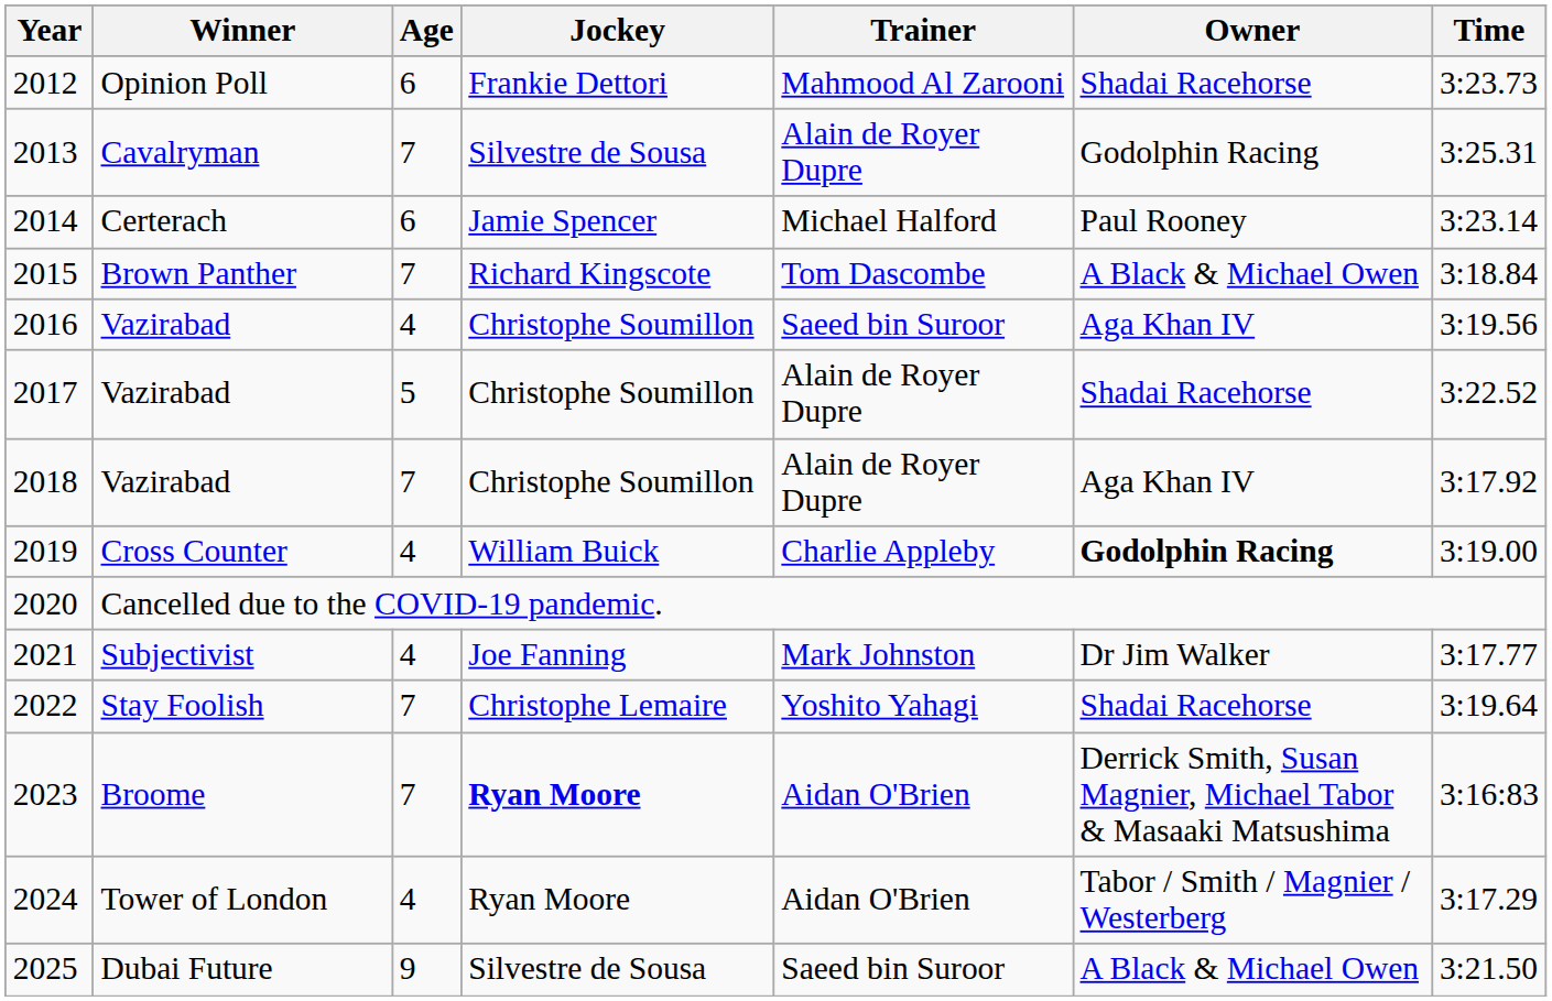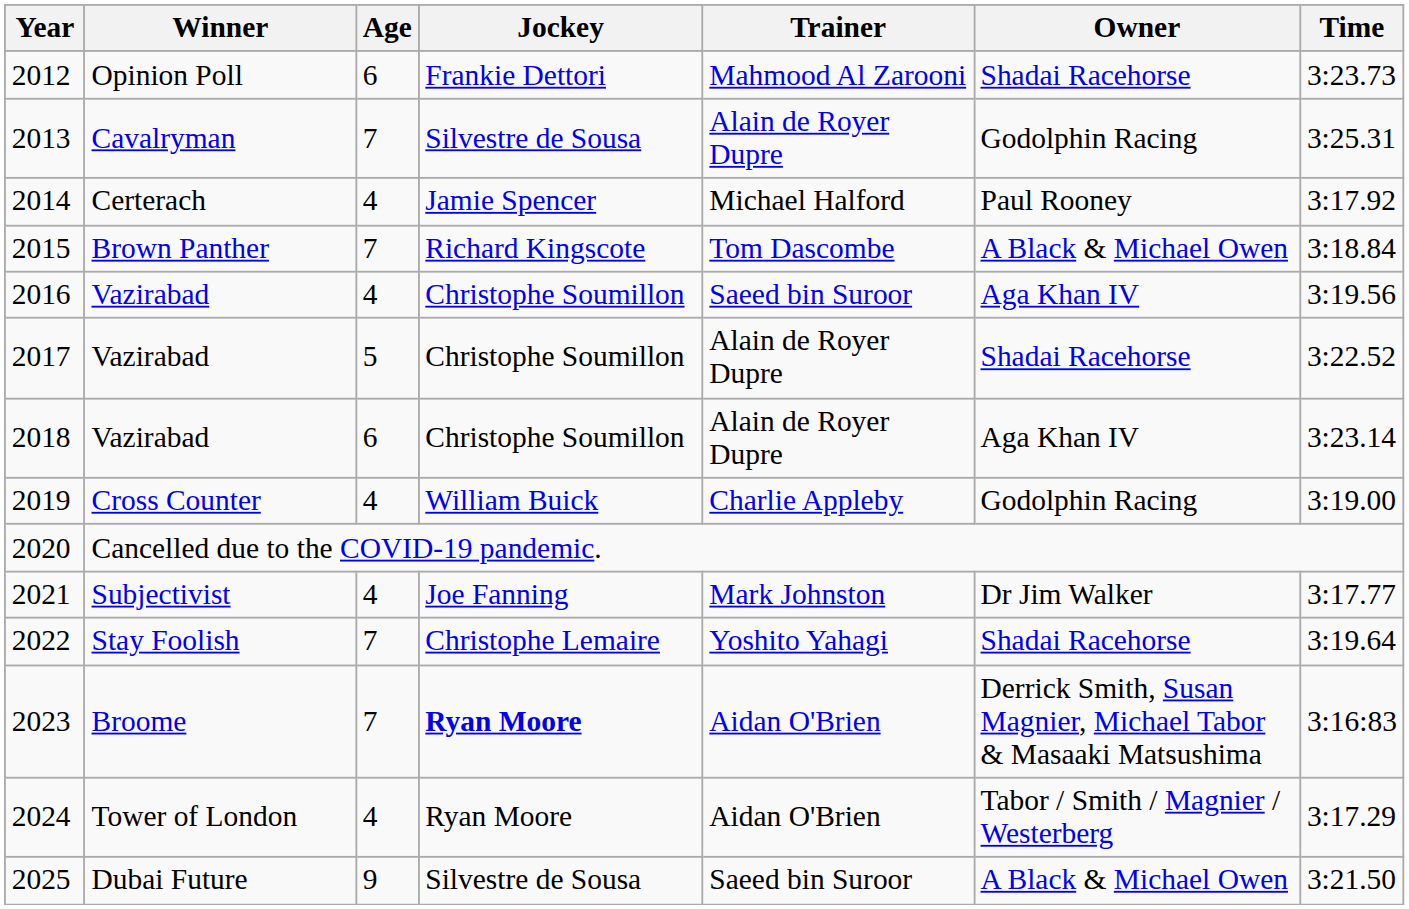2014 | Age: 6 -> 4
2014 | Time: 3:23.14 -> 3:17.92
2018 | Age: 7 -> 6
2018 | Time: 3:17.92 -> 3:23.14
2019 | Owner: bold -> normal
